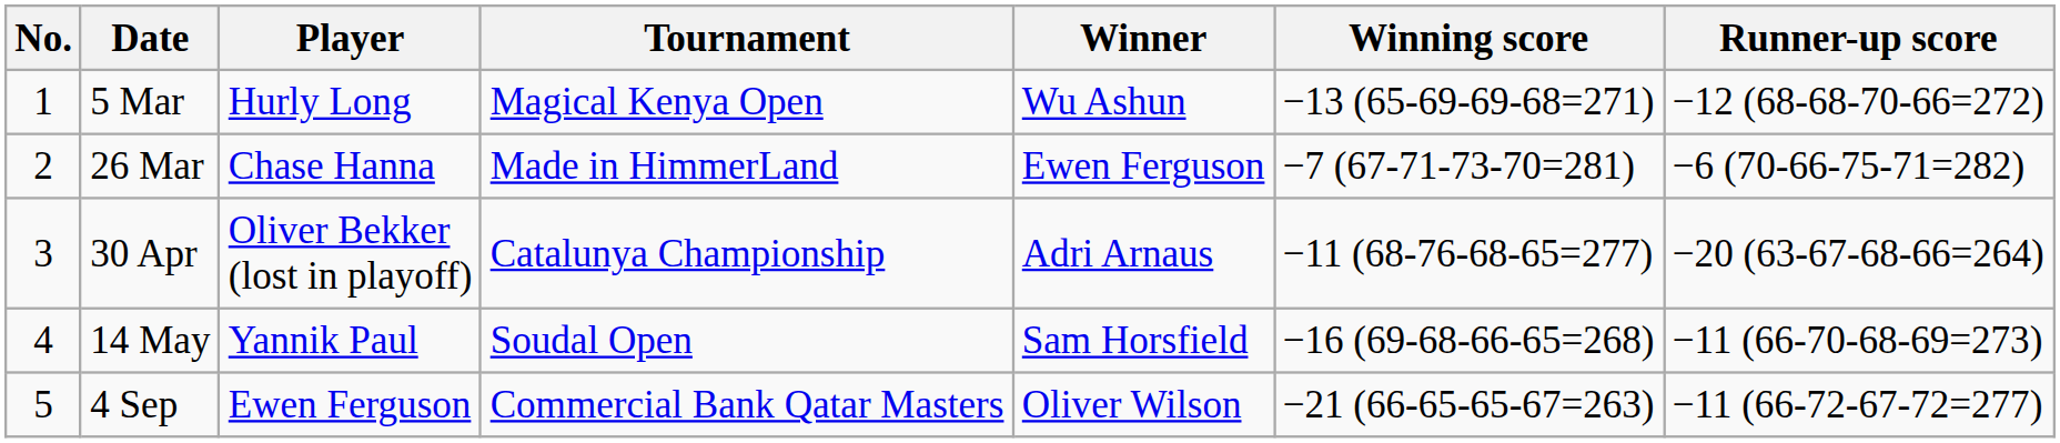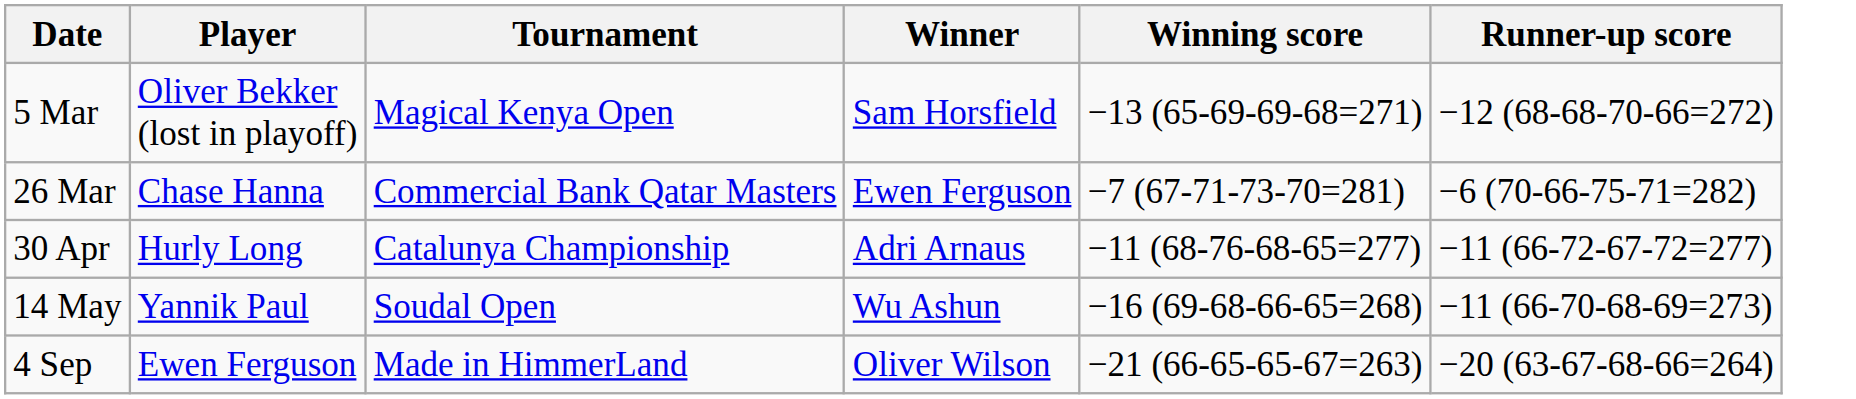- column: No. | 1 | 2 | 3 | 4 | 5
5 Mar | Player: Hurly Long -> Oliver Bekker (lost in playoff)
5 Mar | Winner: Wu Ashun -> Sam Horsfield
26 Mar | Tournament: Made in HimmerLand -> Commercial Bank Qatar Masters
30 Apr | Player: Oliver Bekker (lost in playoff) -> Hurly Long
30 Apr | Runner-up score: −20 (63-67-68-66=264) -> −11 (66-72-67-72=277)
14 May | Winner: Sam Horsfield -> Wu Ashun
4 Sep | Tournament: Commercial Bank Qatar Masters -> Made in HimmerLand
4 Sep | Runner-up score: −11 (66-72-67-72=277) -> −20 (63-67-68-66=264)
